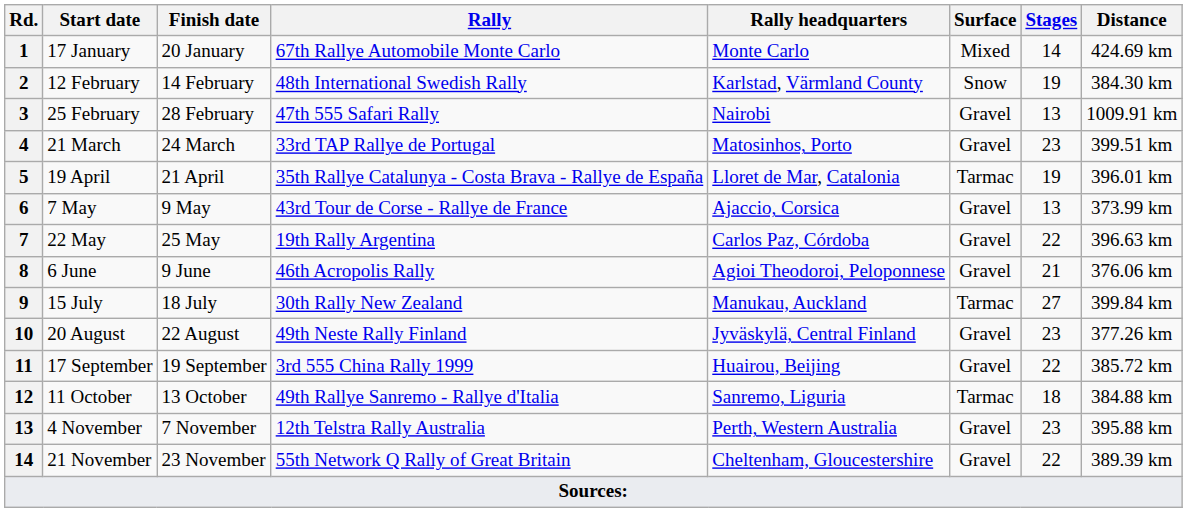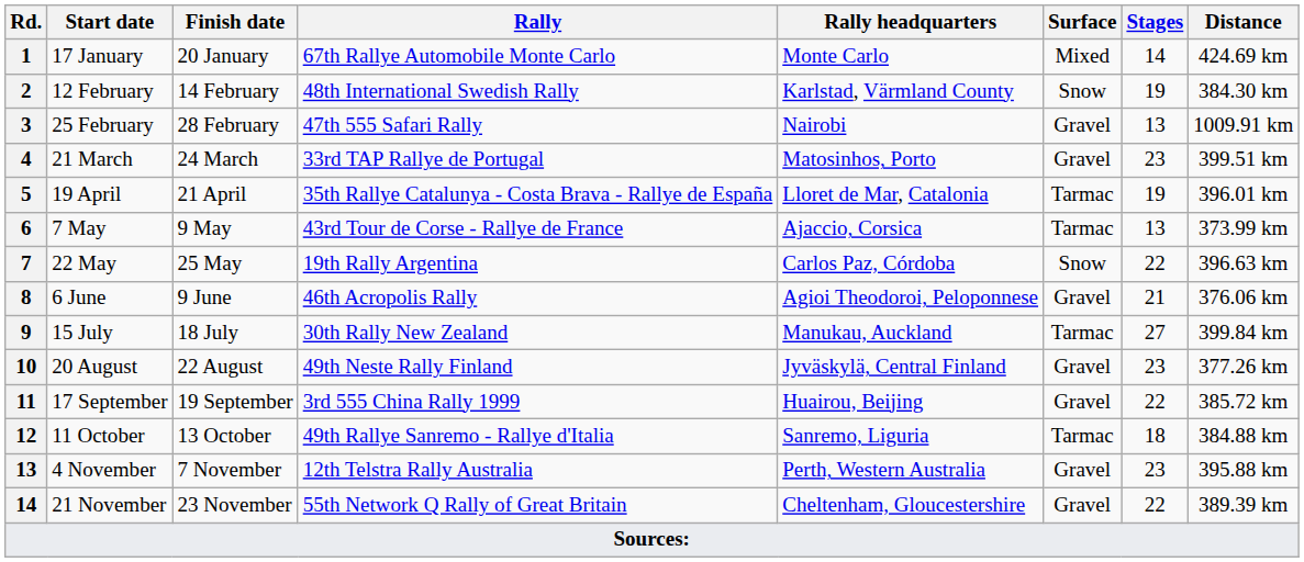7 May | Surface: Gravel -> Tarmac
22 May | Surface: Gravel -> Snow
